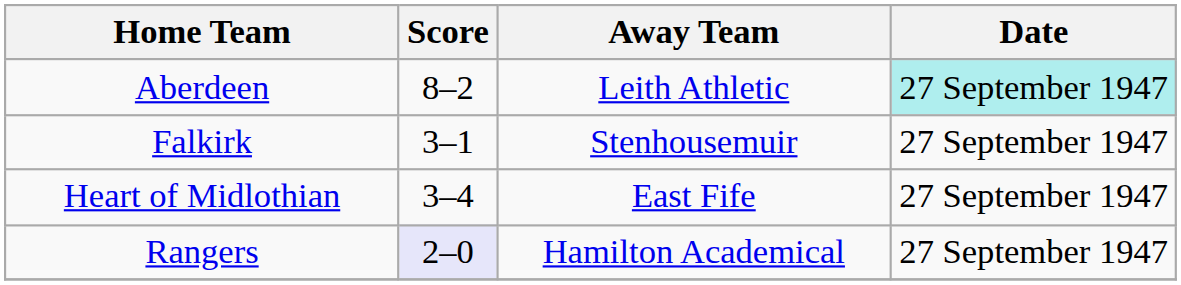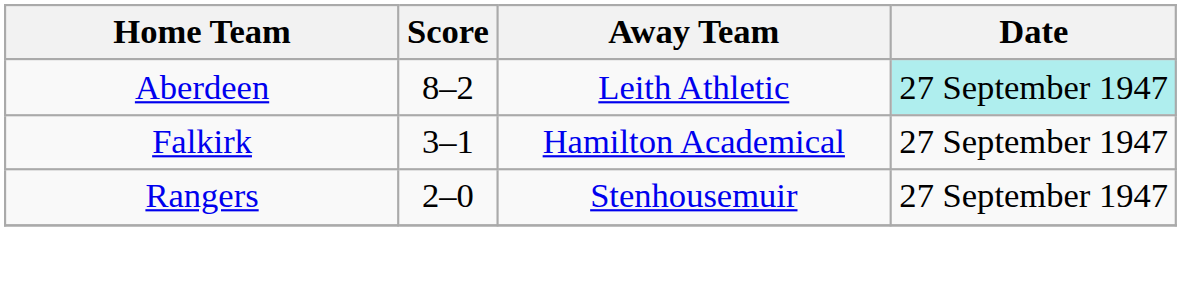Falkirk | Away Team: Stenhousemuir -> Hamilton Academical
- row: Heart of Midlothian | 3–4 | East Fife | 27 September 1947
Rangers | Score: lavender background -> no background
Rangers | Away Team: Hamilton Academical -> Stenhousemuir
